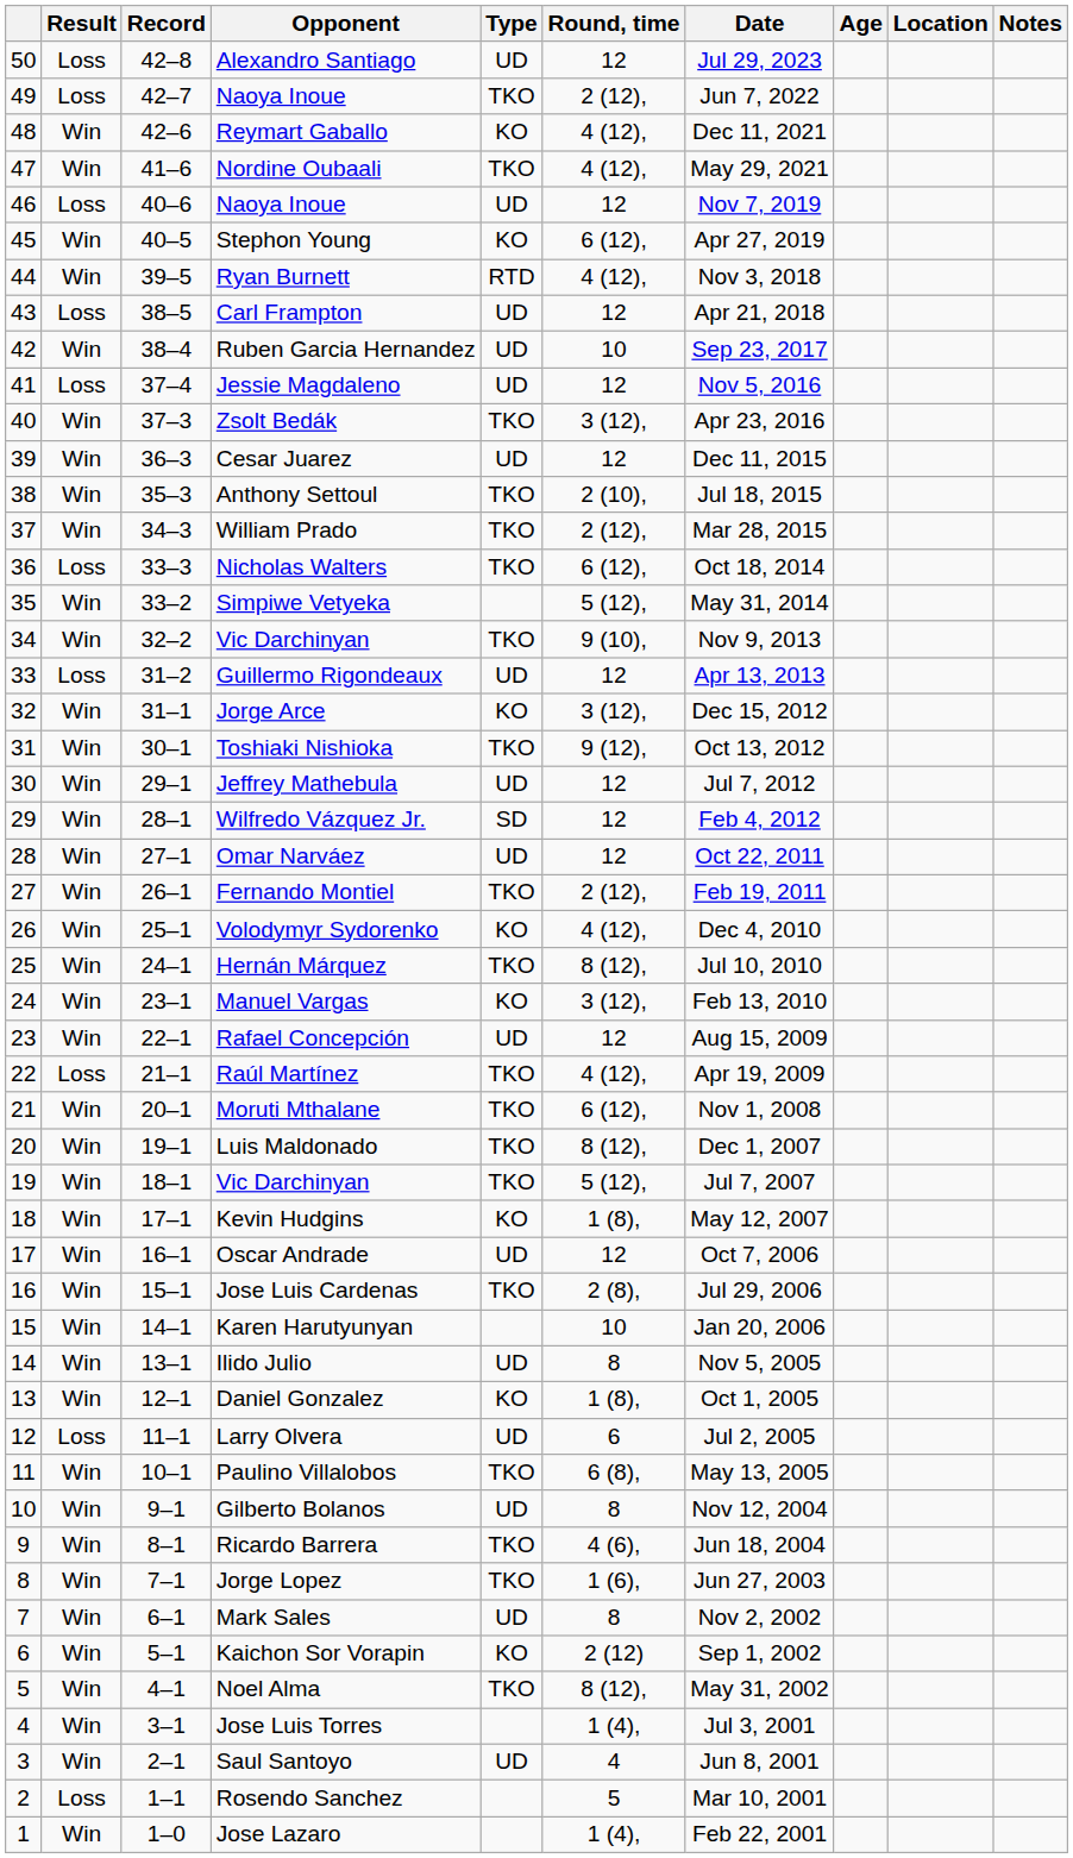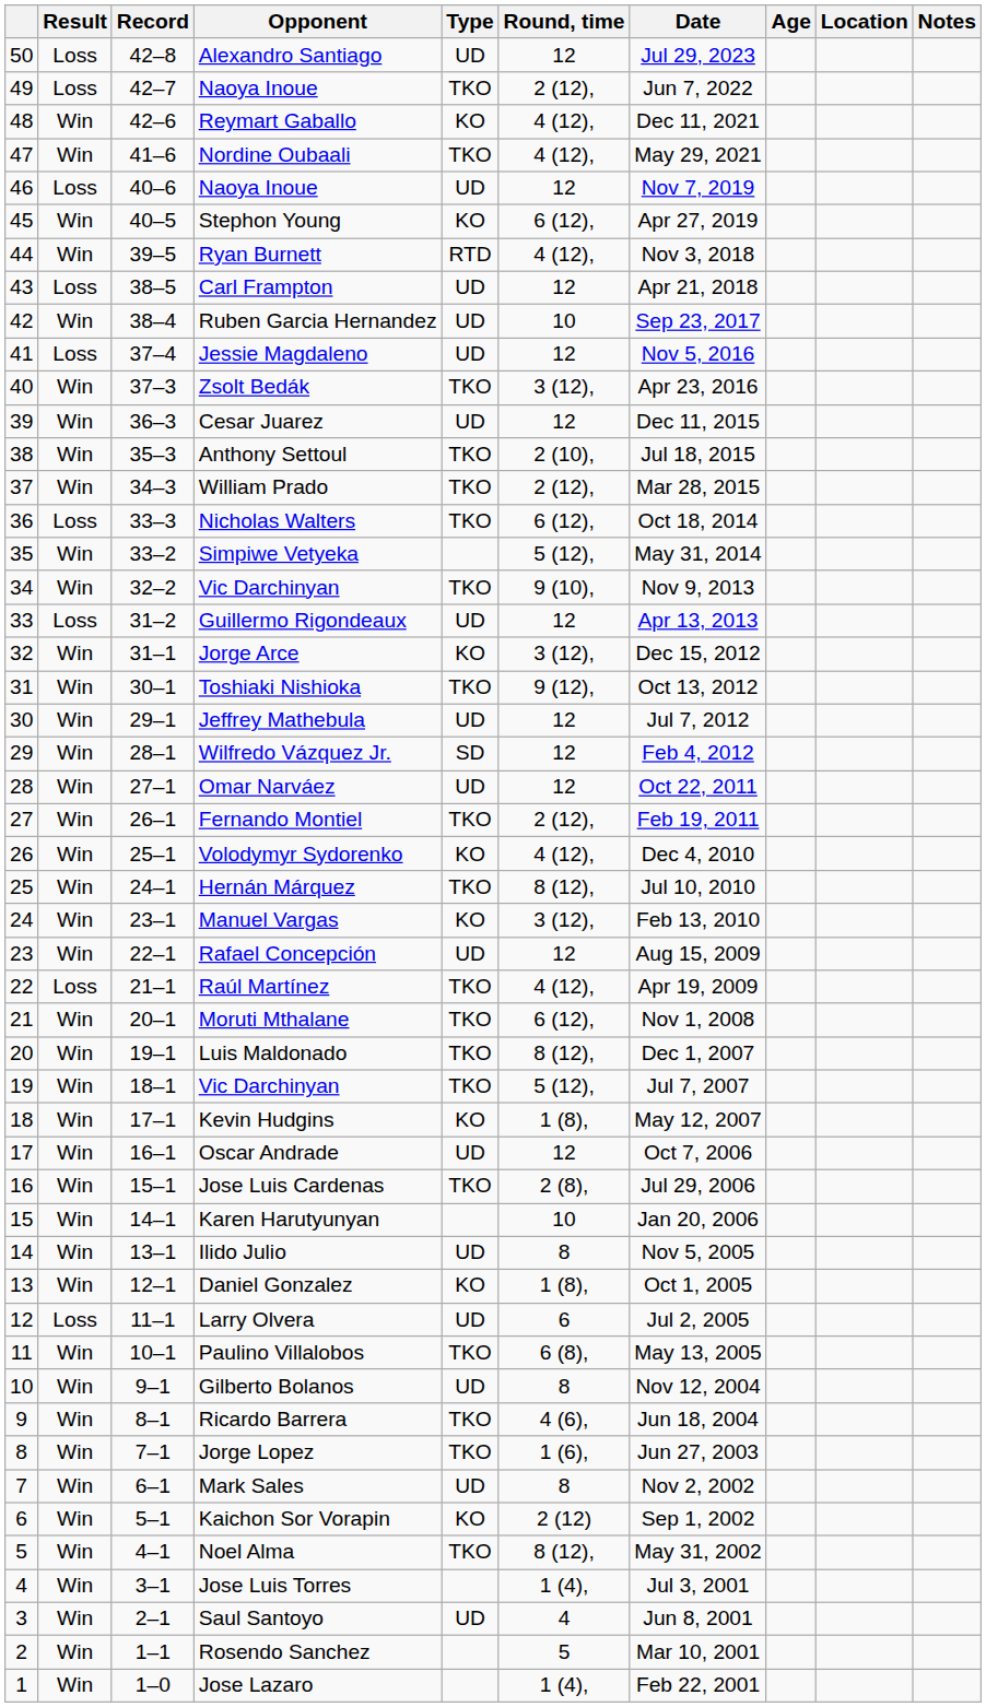Rosendo Sanchez | Result: Loss -> Win
